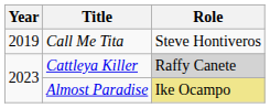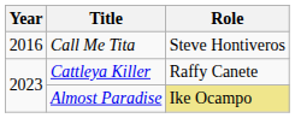Call Me Tita | Year: 2019 -> 2016
Cattleya Killer | Role: lightgrey background -> no background
